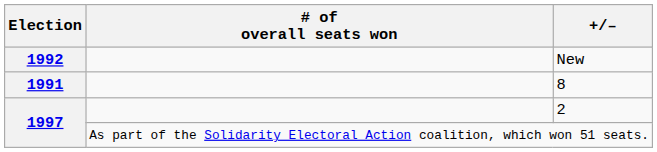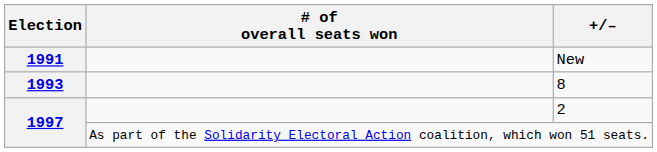New | Election: 1992 -> 1991
8 | Election: 1991 -> 1993
